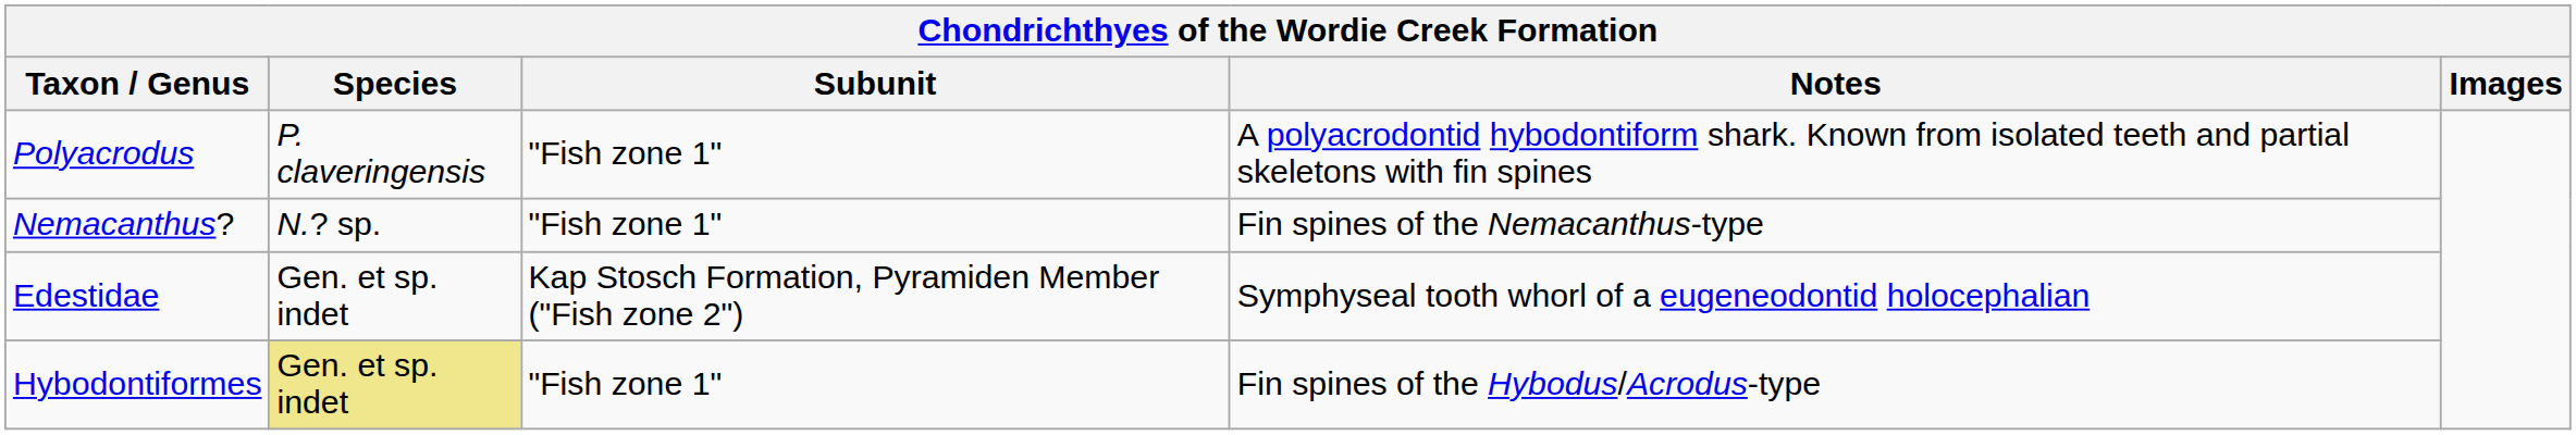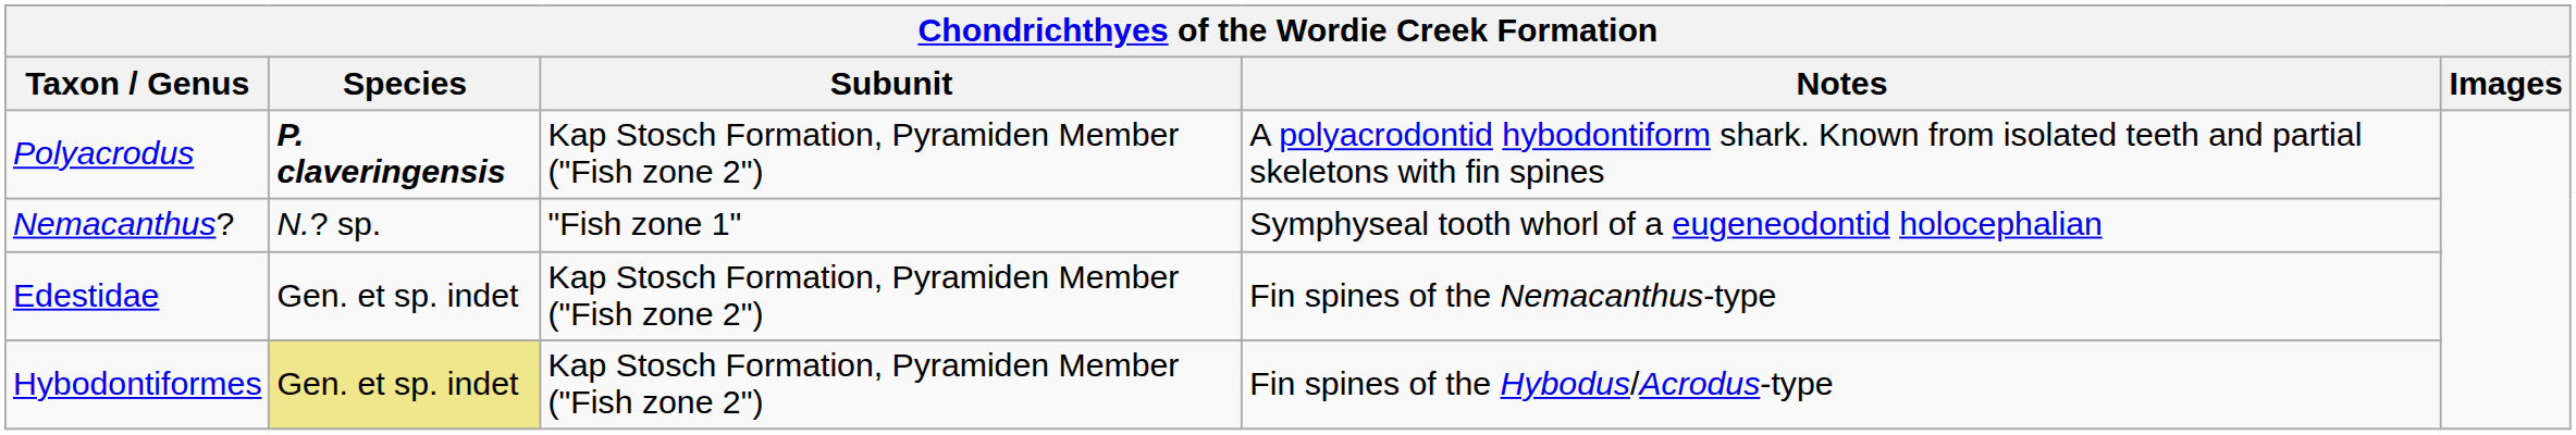Polyacrodus | Species: normal -> bold
Polyacrodus | Subunit: "Fish zone 1" -> Kap Stosch Formation, Pyramiden Member ("Fish zone 2")
Nemacanthus? | Notes: Fin spines of the Nemacanthus-type -> Symphyseal tooth whorl of a eugeneodontid holocephalian
Edestidae | Notes: Symphyseal tooth whorl of a eugeneodontid holocephalian -> Fin spines of the Nemacanthus-type
Hybodontiformes | Subunit: "Fish zone 1" -> Kap Stosch Formation, Pyramiden Member ("Fish zone 2")
